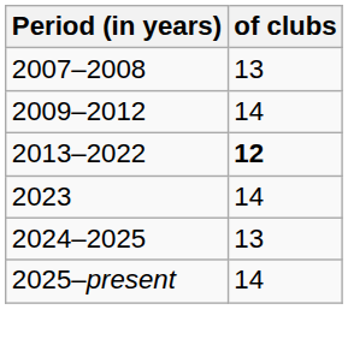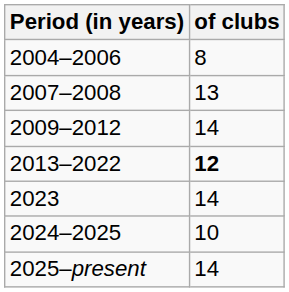+ row: 2004–2006 | 8
2024–2025 | of clubs: 13 -> 10
